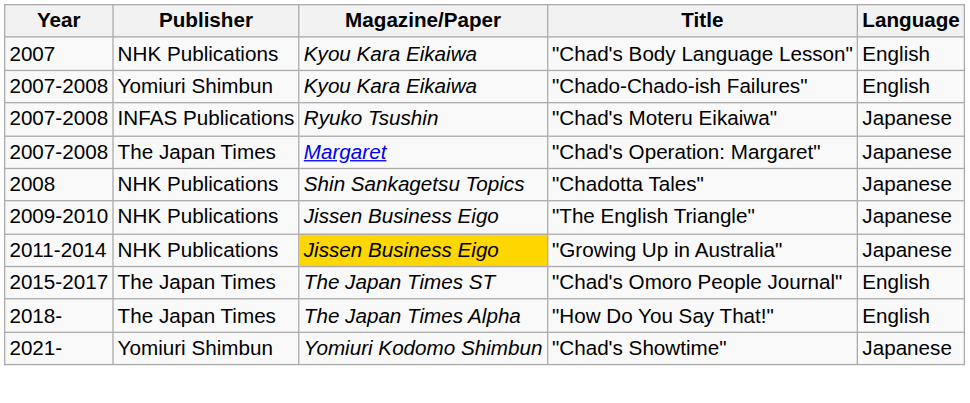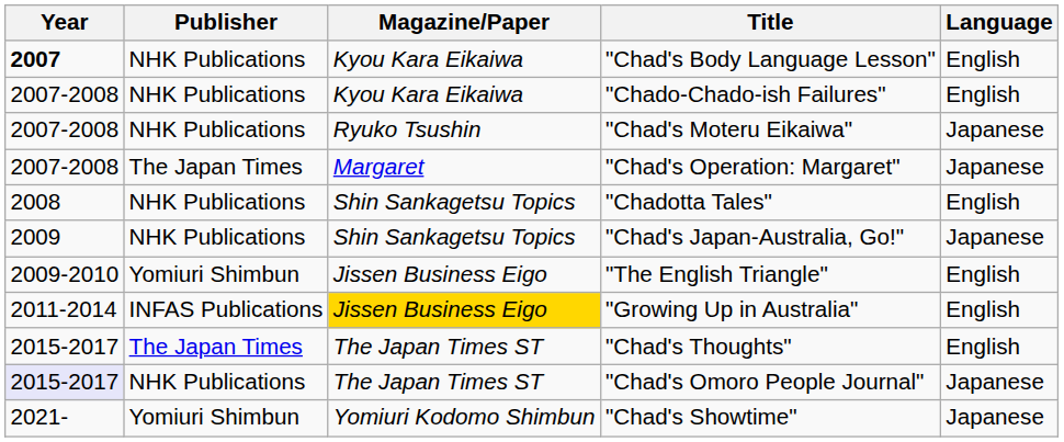"Chad's Body Language Lesson" | Year: normal -> bold
"Chado-Chado-ish Failures" | Publisher: Yomiuri Shimbun -> NHK Publications
"Chad's Moteru Eikaiwa" | Publisher: INFAS Publications -> NHK Publications
"Chadotta Tales" | Language: Japanese -> English
+ row: 2009 | NHK Publications | Shin Sankagetsu Topics | "Chad's Japan-Australia, Go!" | Japanese
"The English Triangle" | Publisher: NHK Publications -> Yomiuri Shimbun
"The English Triangle" | Language: Japanese -> English
"Growing Up in Australia" | Publisher: NHK Publications -> INFAS Publications
"Growing Up in Australia" | Language: Japanese -> English
+ row: 2015-2017 | The Japan Times | The Japan Times ST | "Chad's Thoughts" | English
"Chad's Omoro People Journal" | Year: no background -> lavender background
"Chad's Omoro People Journal" | Publisher: The Japan Times -> NHK Publications
"Chad's Omoro People Journal" | Language: English -> Japanese
- row: 2018- | The Japan Times | The Japan Times Alpha | "How Do You Say That!" | English
